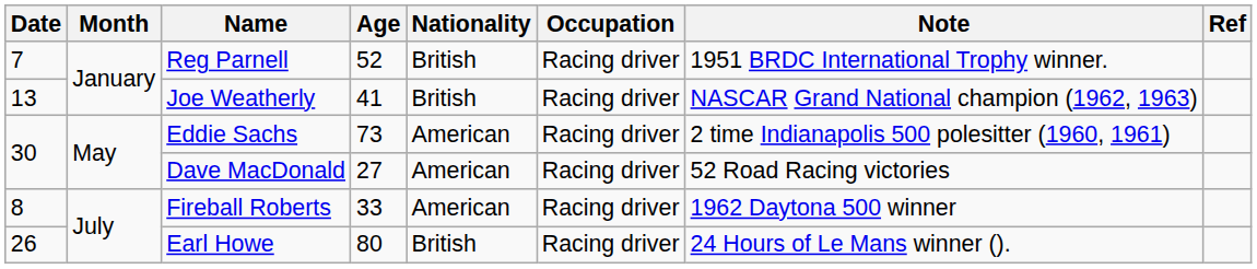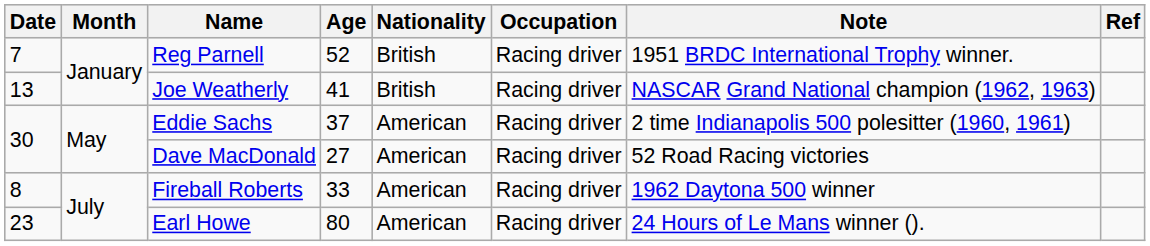Eddie Sachs | Age: 73 -> 37
Earl Howe | Date: 26 -> 23
Earl Howe | Nationality: British -> American
